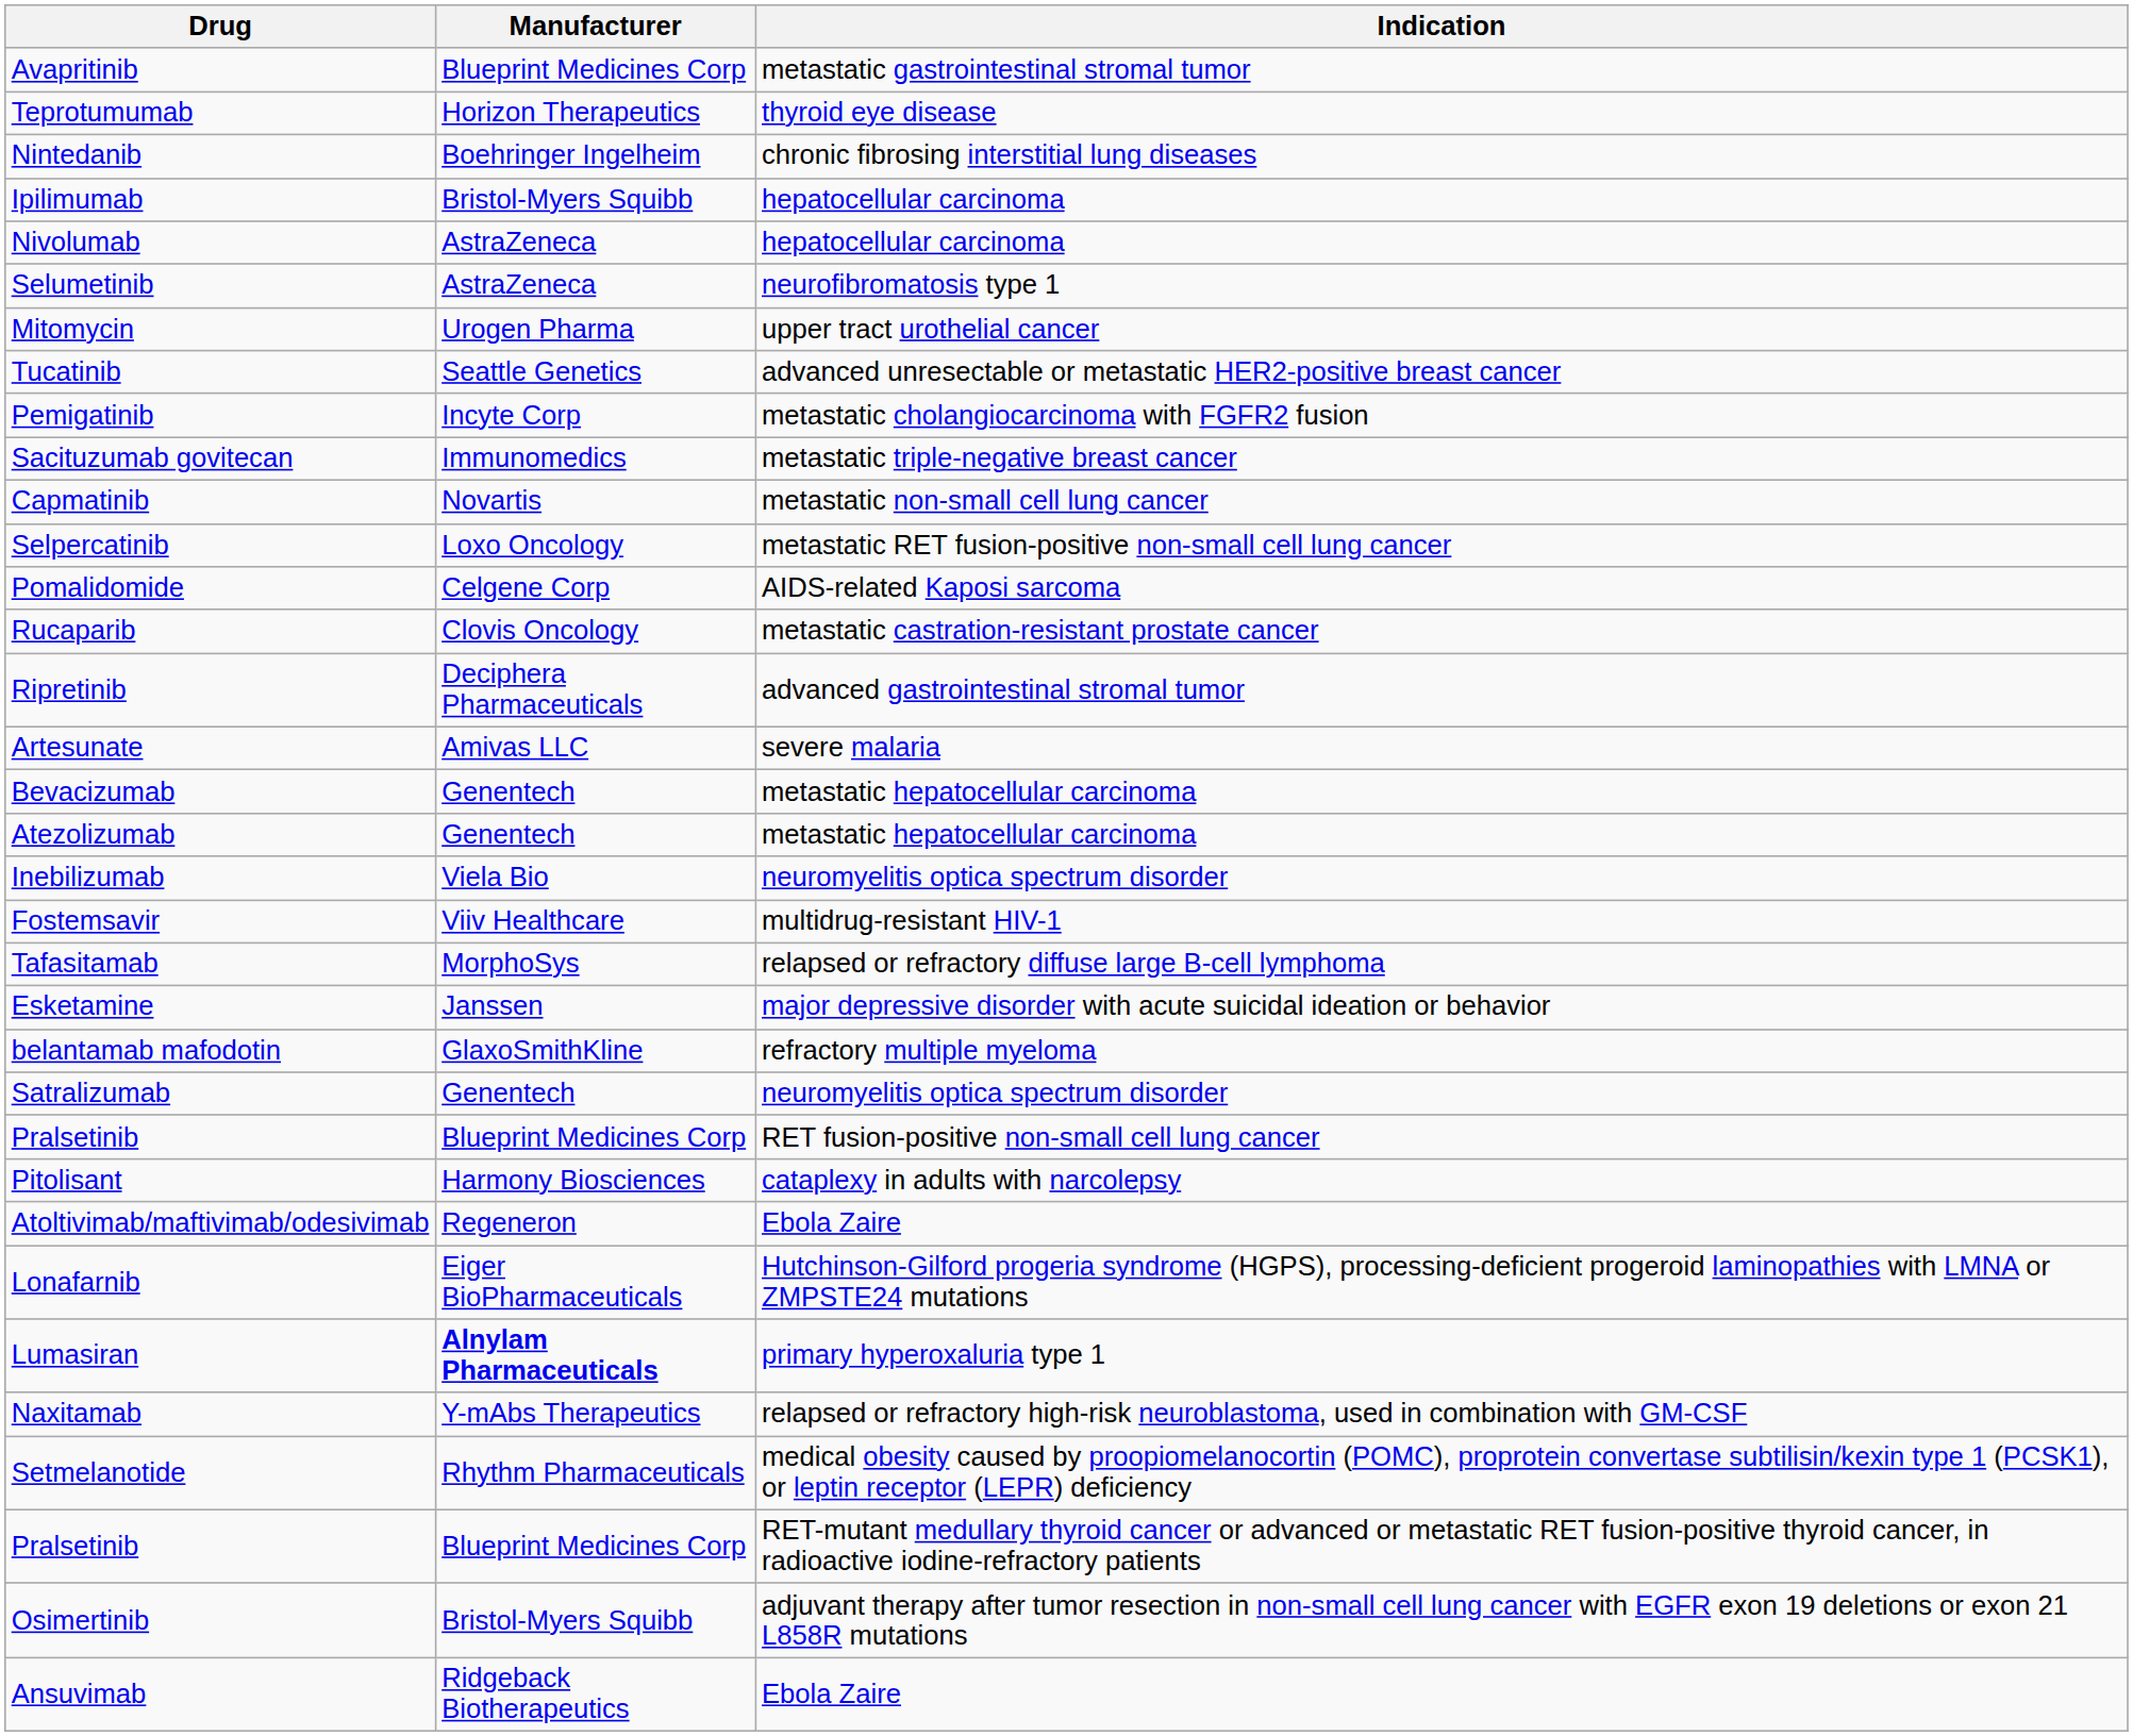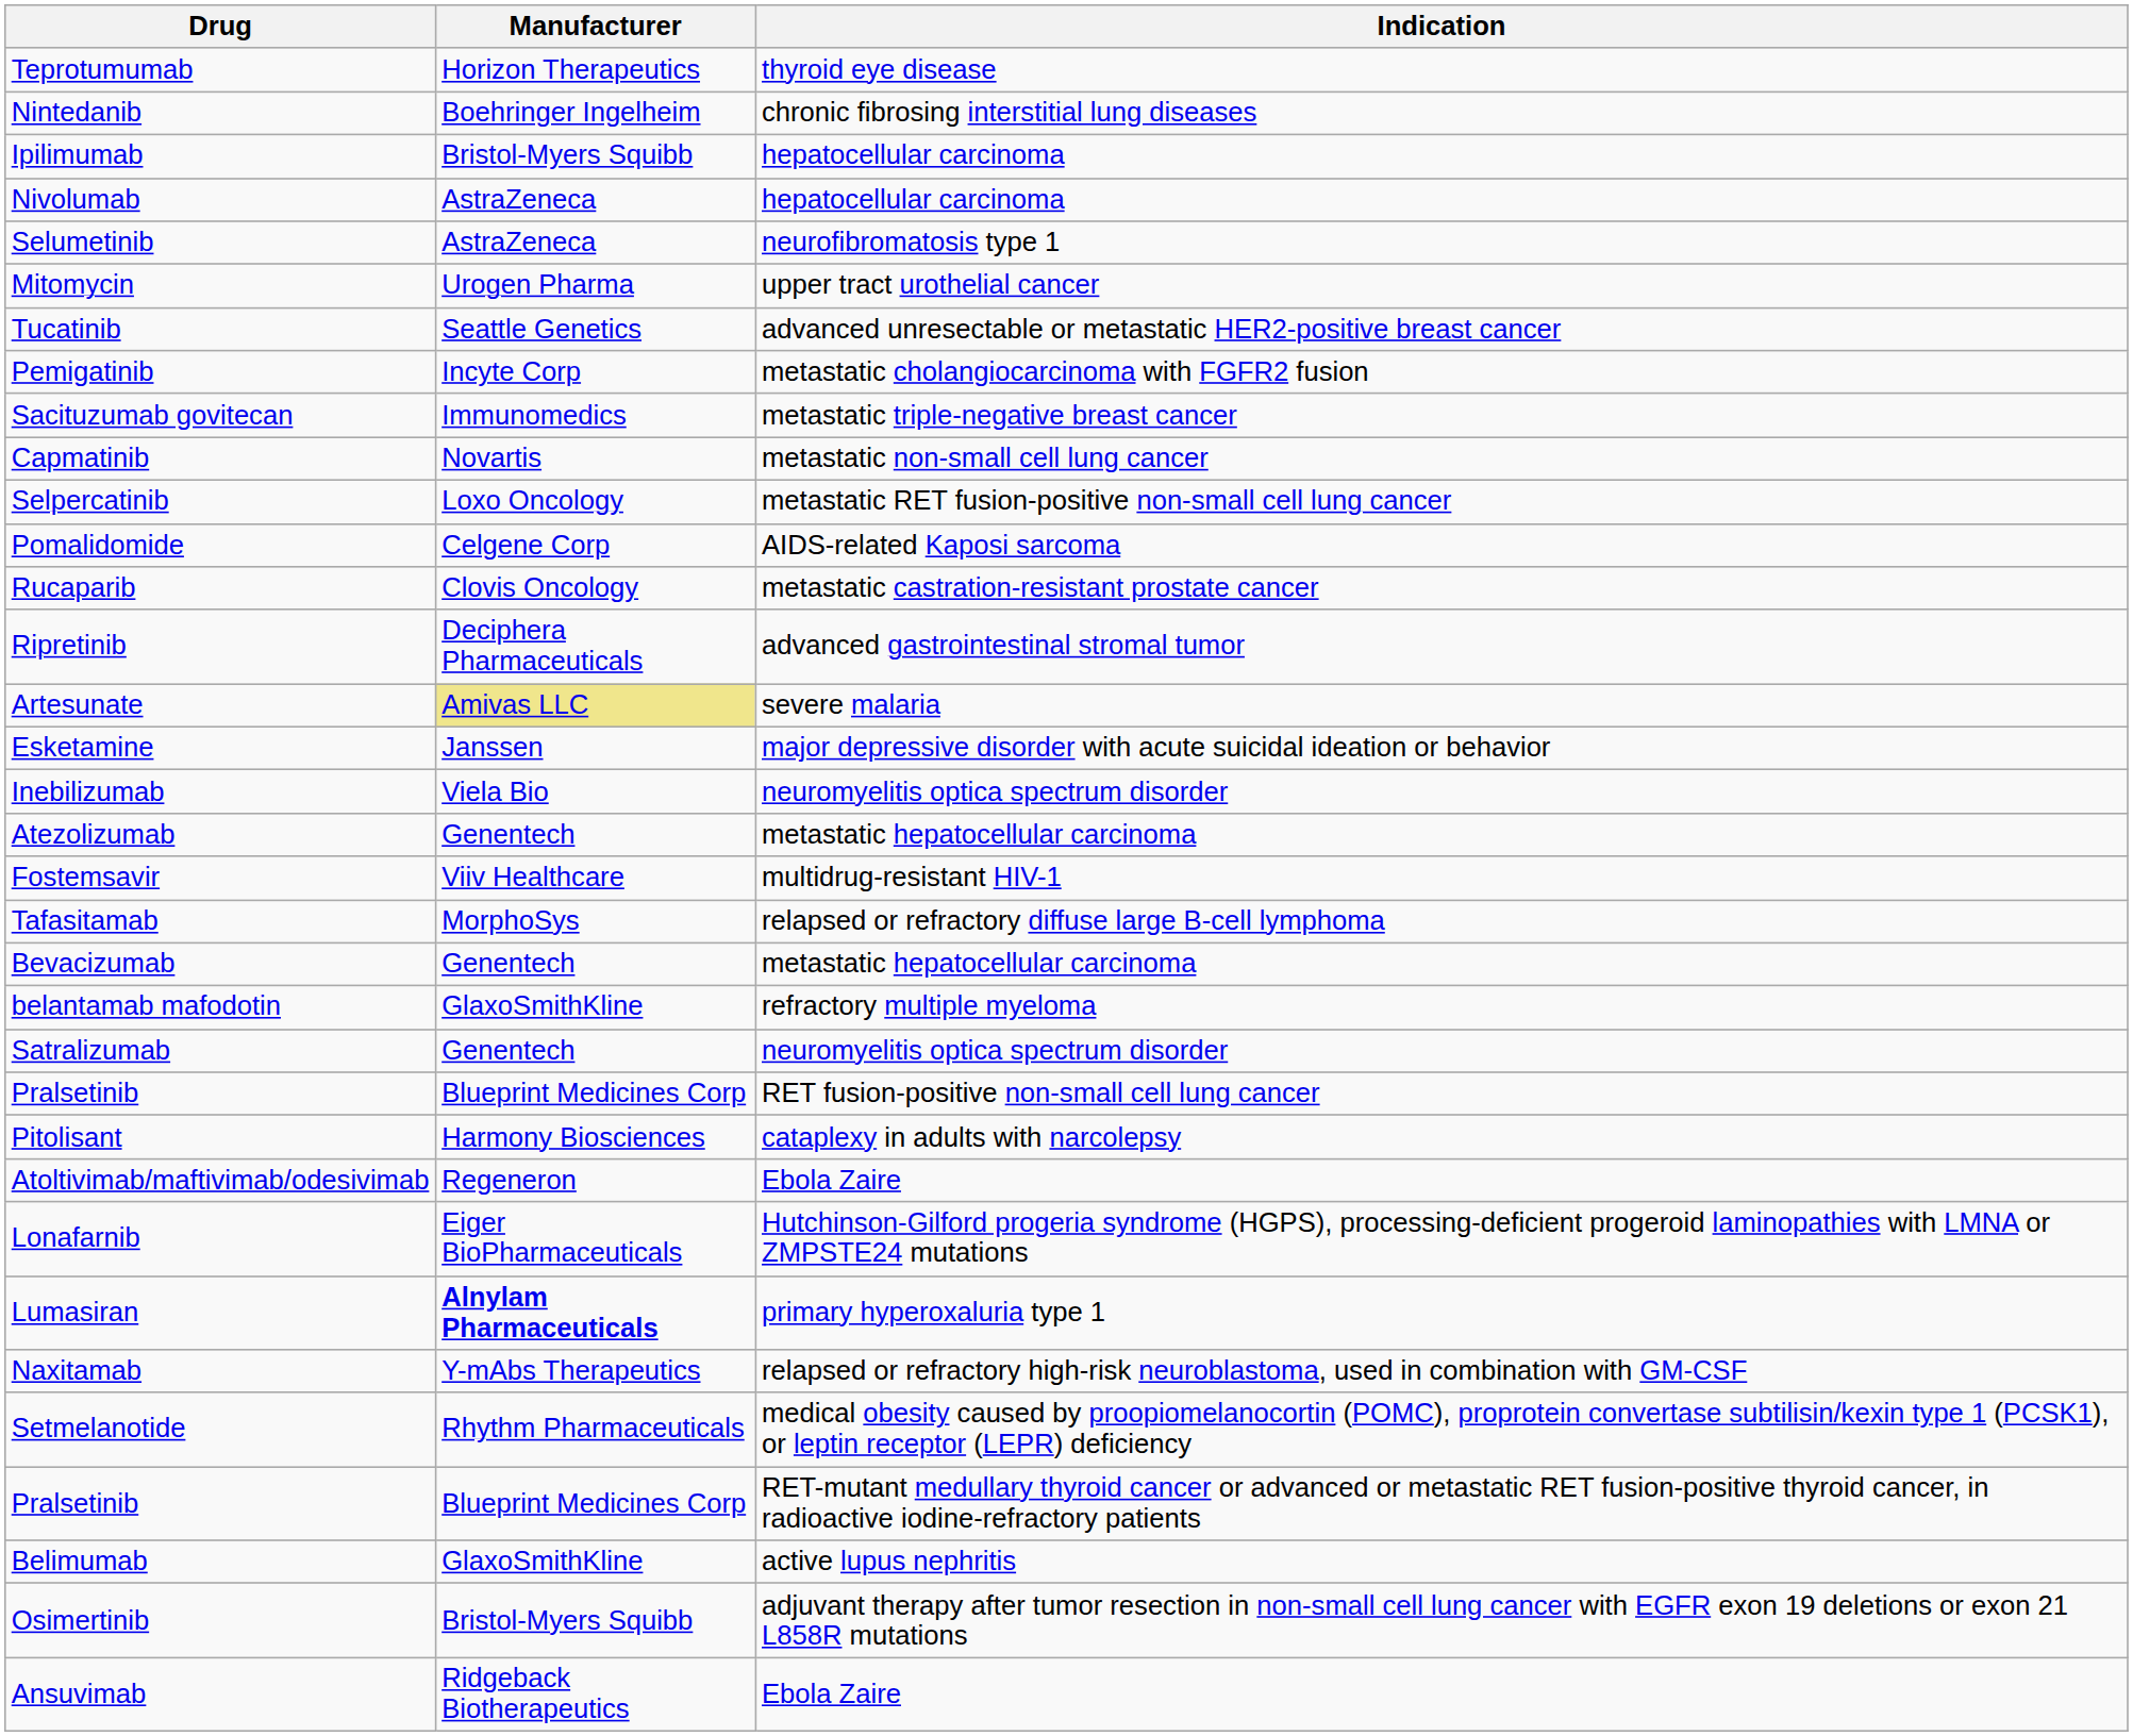- row: Avapritinib | Blueprint Medicines Corp | metastatic gastrointestinal stromal tumor
Artesunate | Manufacturer: no background -> khaki background
rows swapped: Bevacizumab <-> Esketamine
rows swapped: Atezolizumab <-> Inebilizumab
+ row: Belimumab | GlaxoSmithKline | active lupus nephritis
